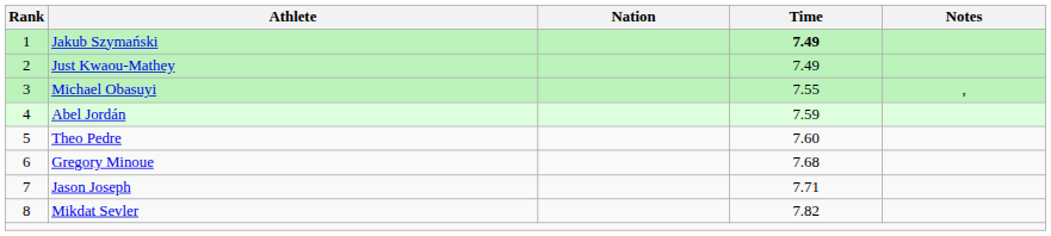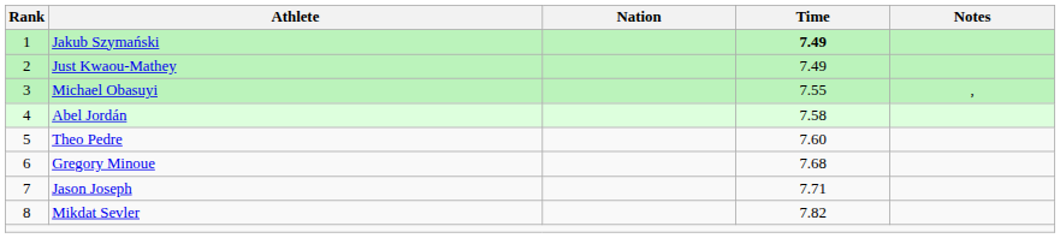Abel Jordán | Time: 7.59 -> 7.58
